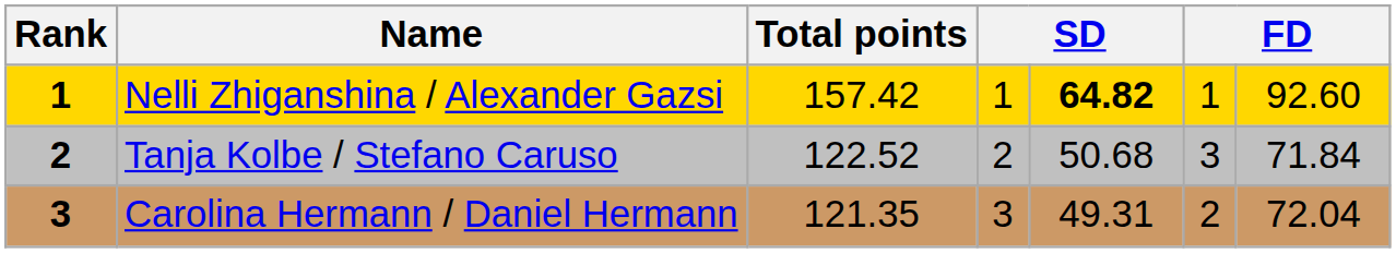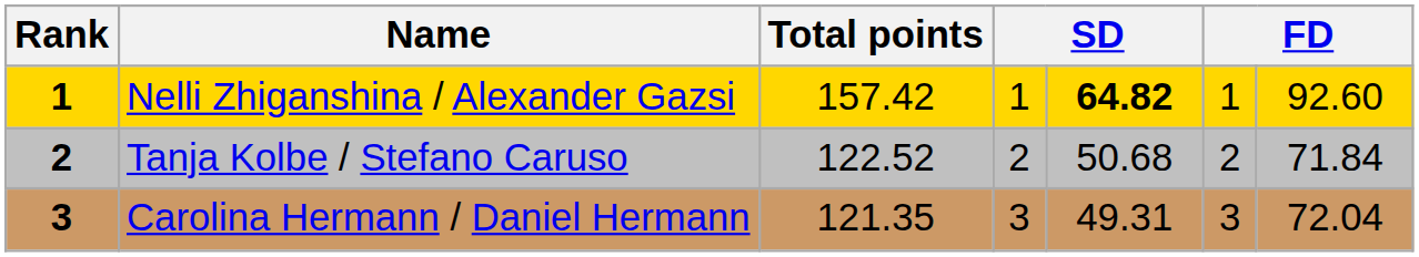Tanja Kolbe / Stefano Caruso | column 6: 3 -> 2
Carolina Hermann / Daniel Hermann | column 6: 2 -> 3
